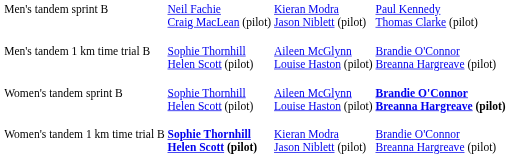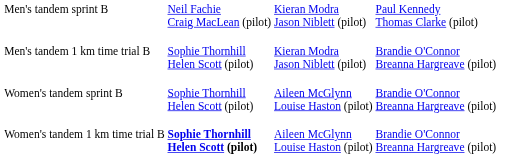Men's tandem 1 km time trial B | column 3: Aileen McGlynn Louise Haston (pilot) -> Kieran Modra Jason Niblett (pilot)
Women's tandem sprint B | column 4: bold -> normal
Women's tandem 1 km time trial B | column 3: Kieran Modra Jason Niblett (pilot) -> Aileen McGlynn Louise Haston (pilot)
